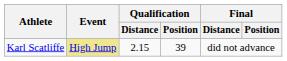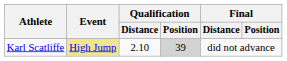Karl Scatliffe | Qualification / Distance: 2.15 -> 2.10
Karl Scatliffe | Qualification / Position: no background -> lightgrey background
